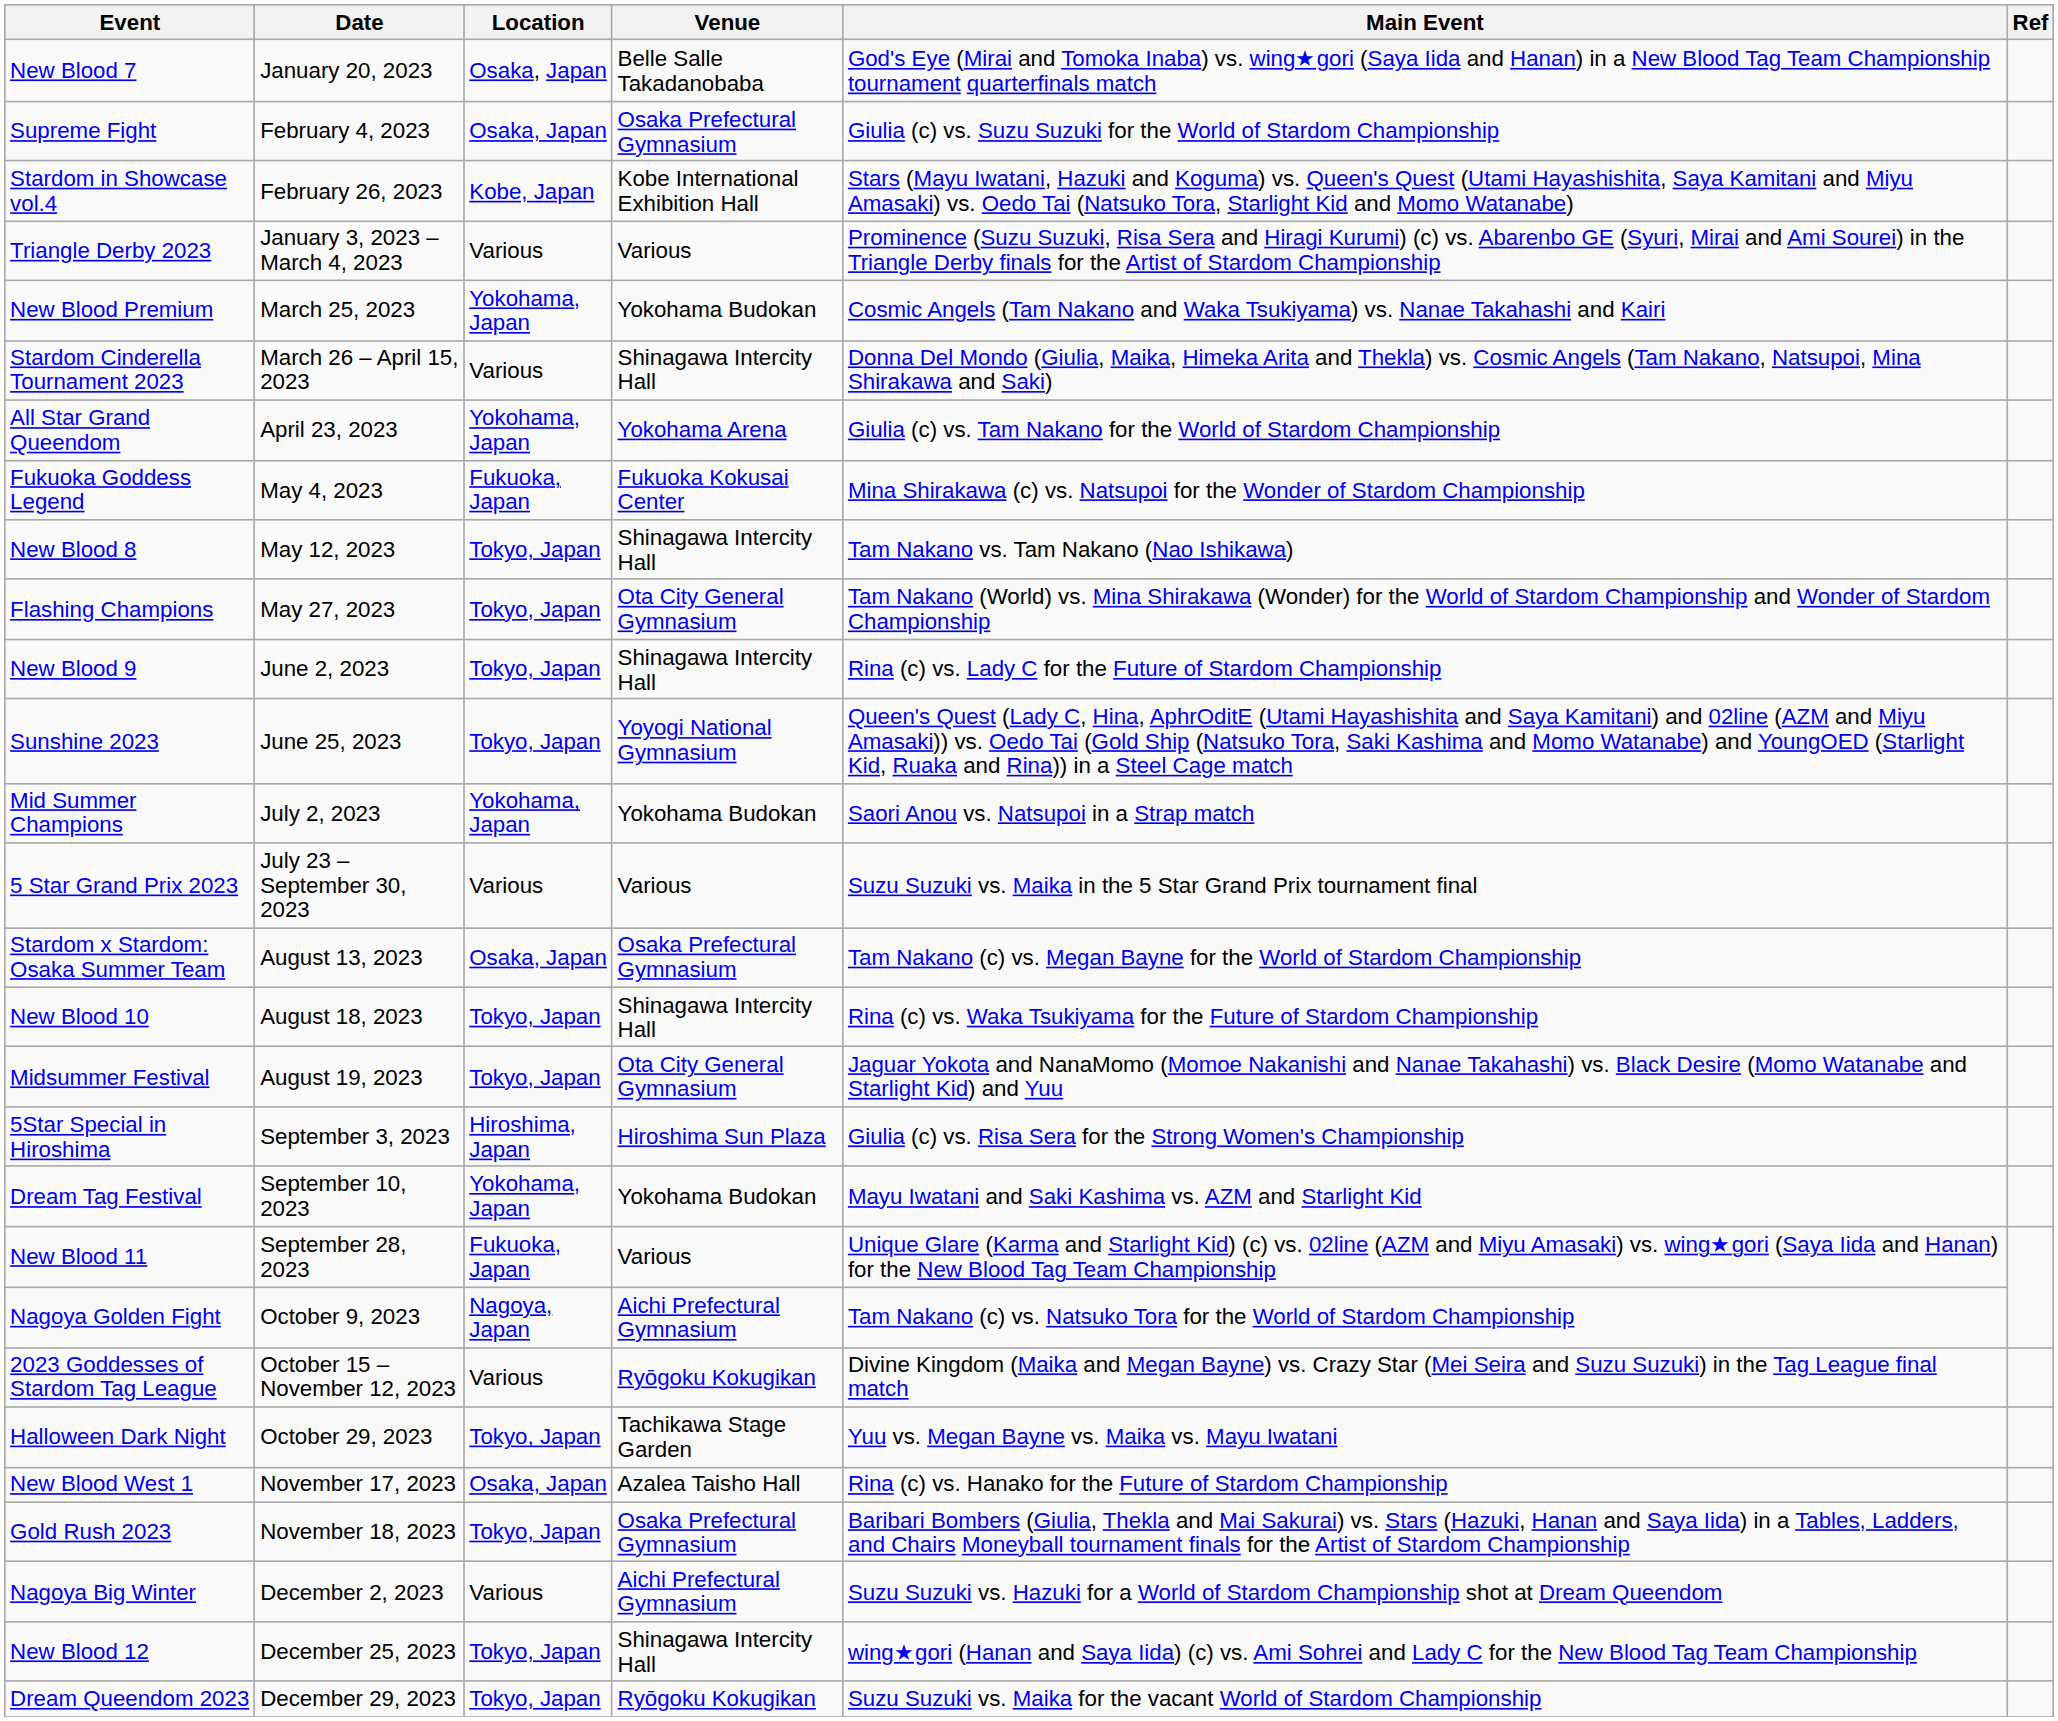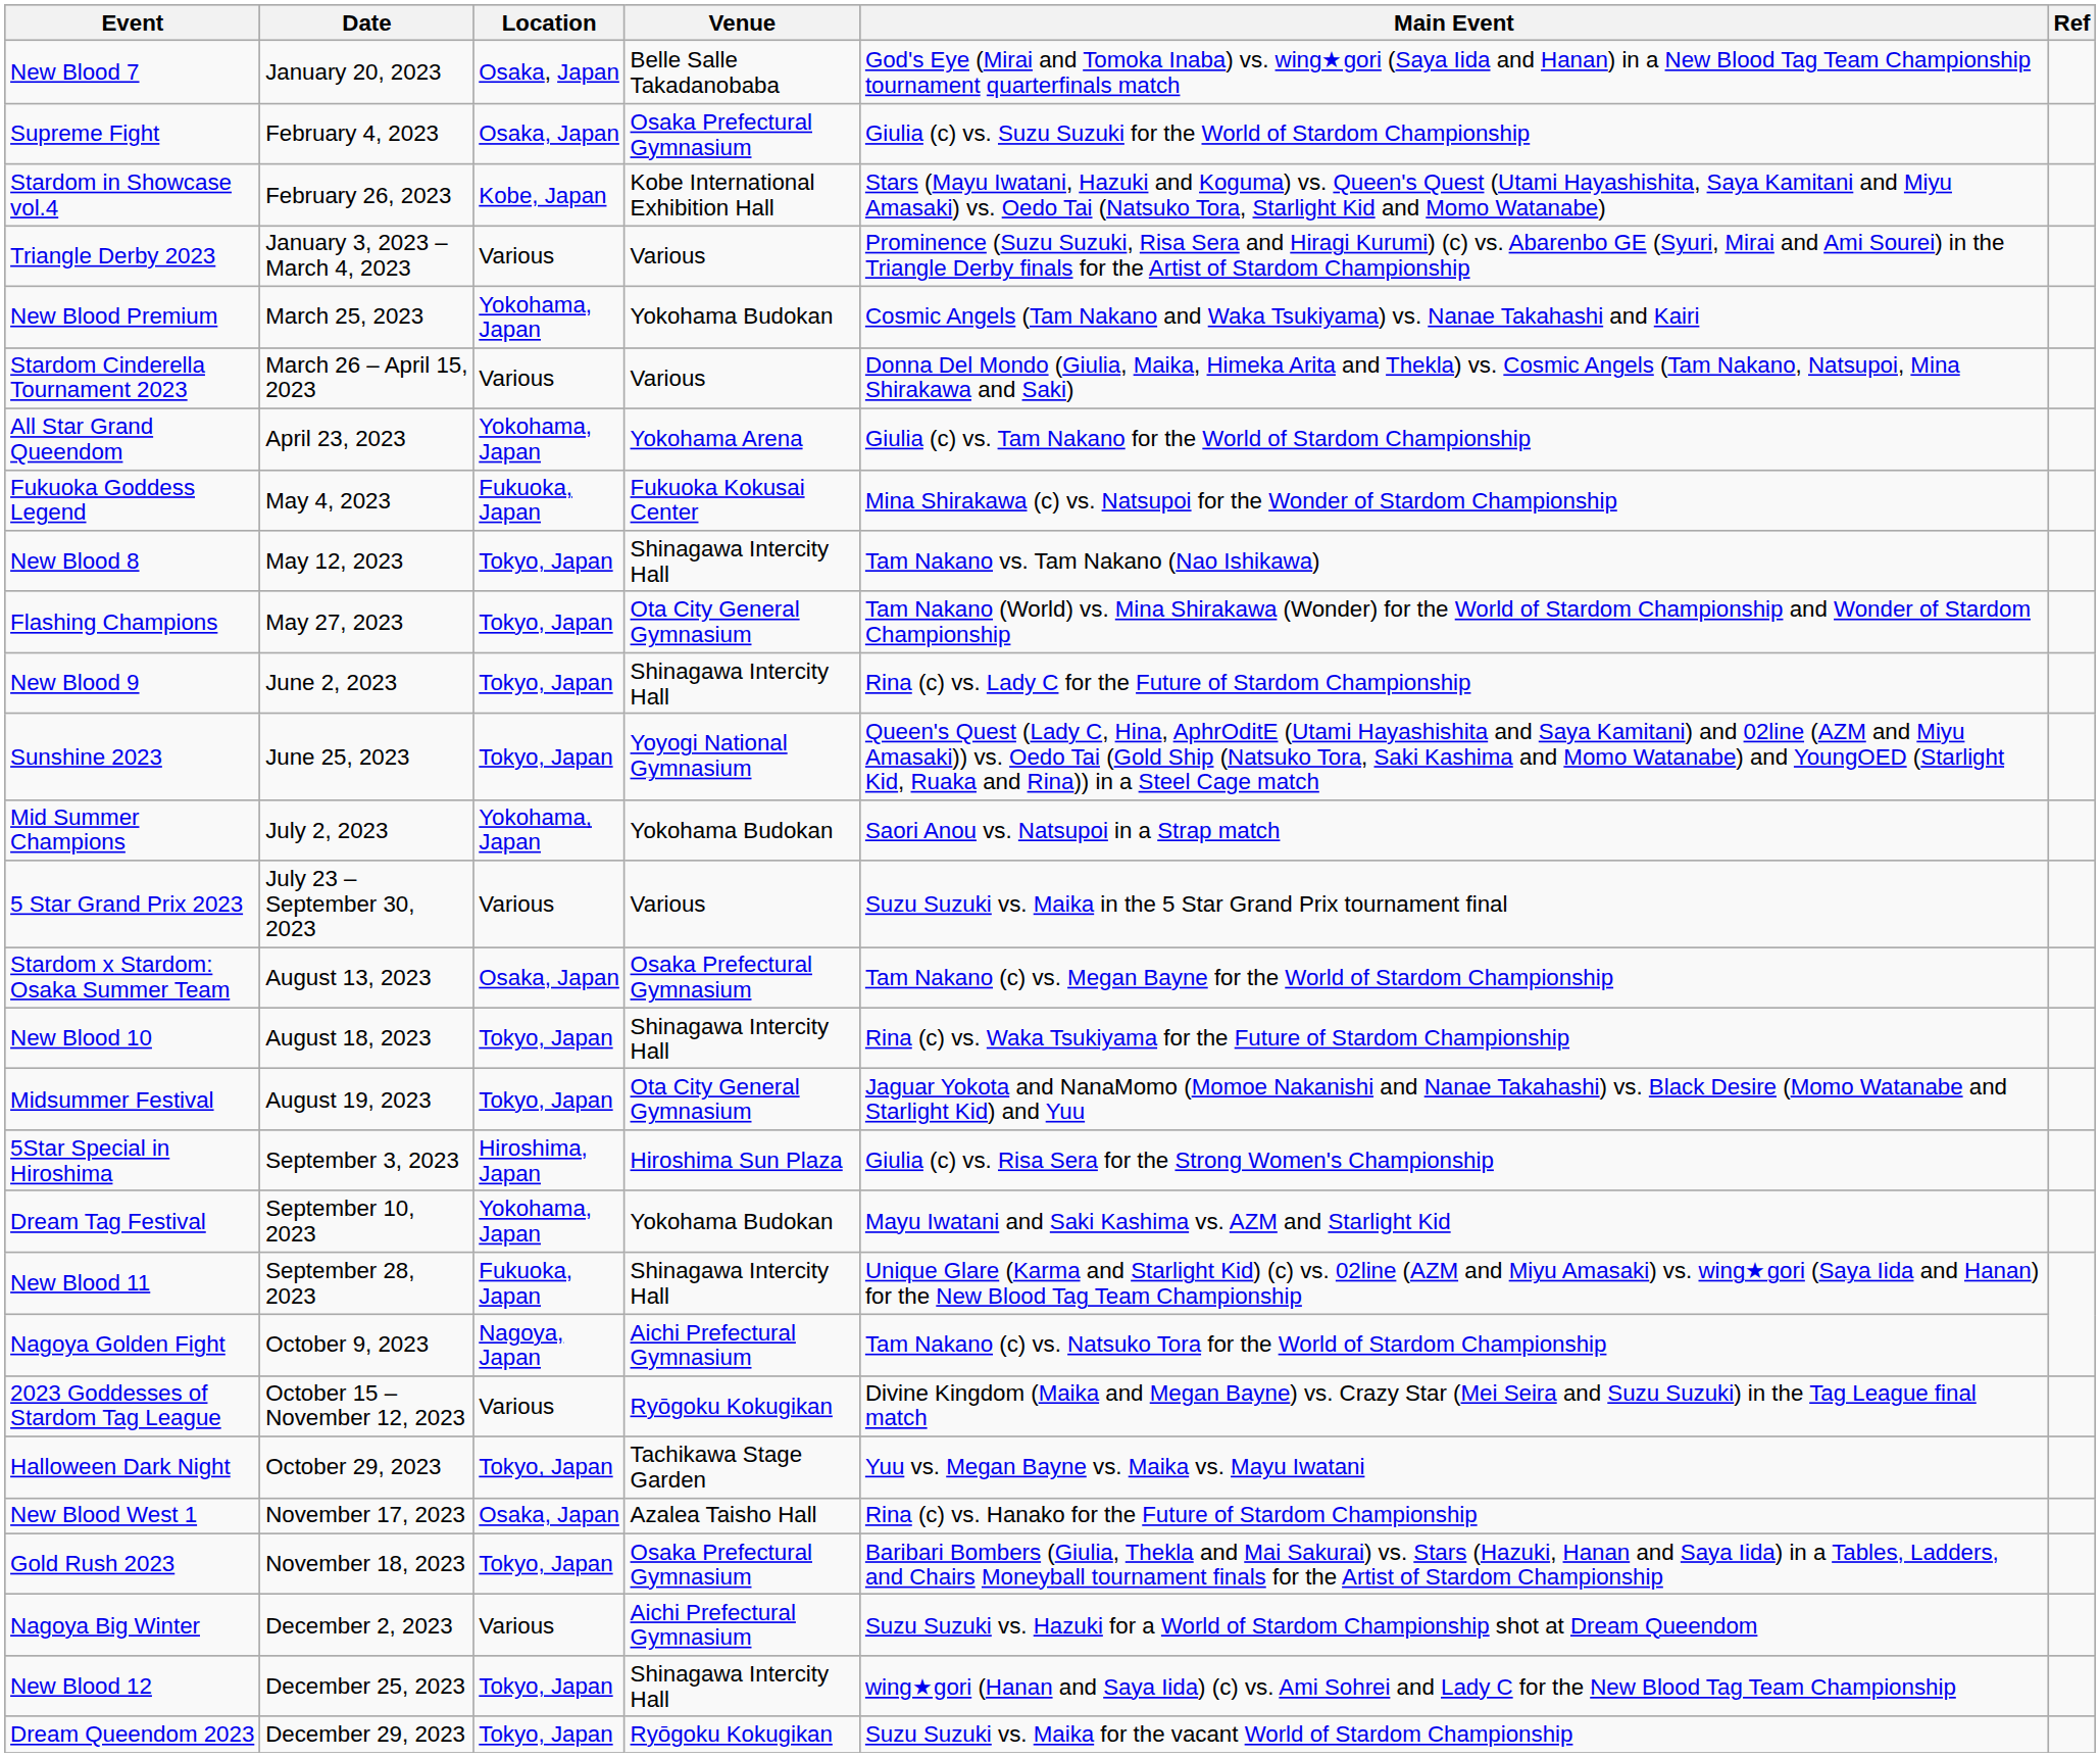Stardom Cinderella Tournament 2023 | Venue: Shinagawa Intercity Hall -> Various
New Blood 11 | Venue: Various -> Shinagawa Intercity Hall
